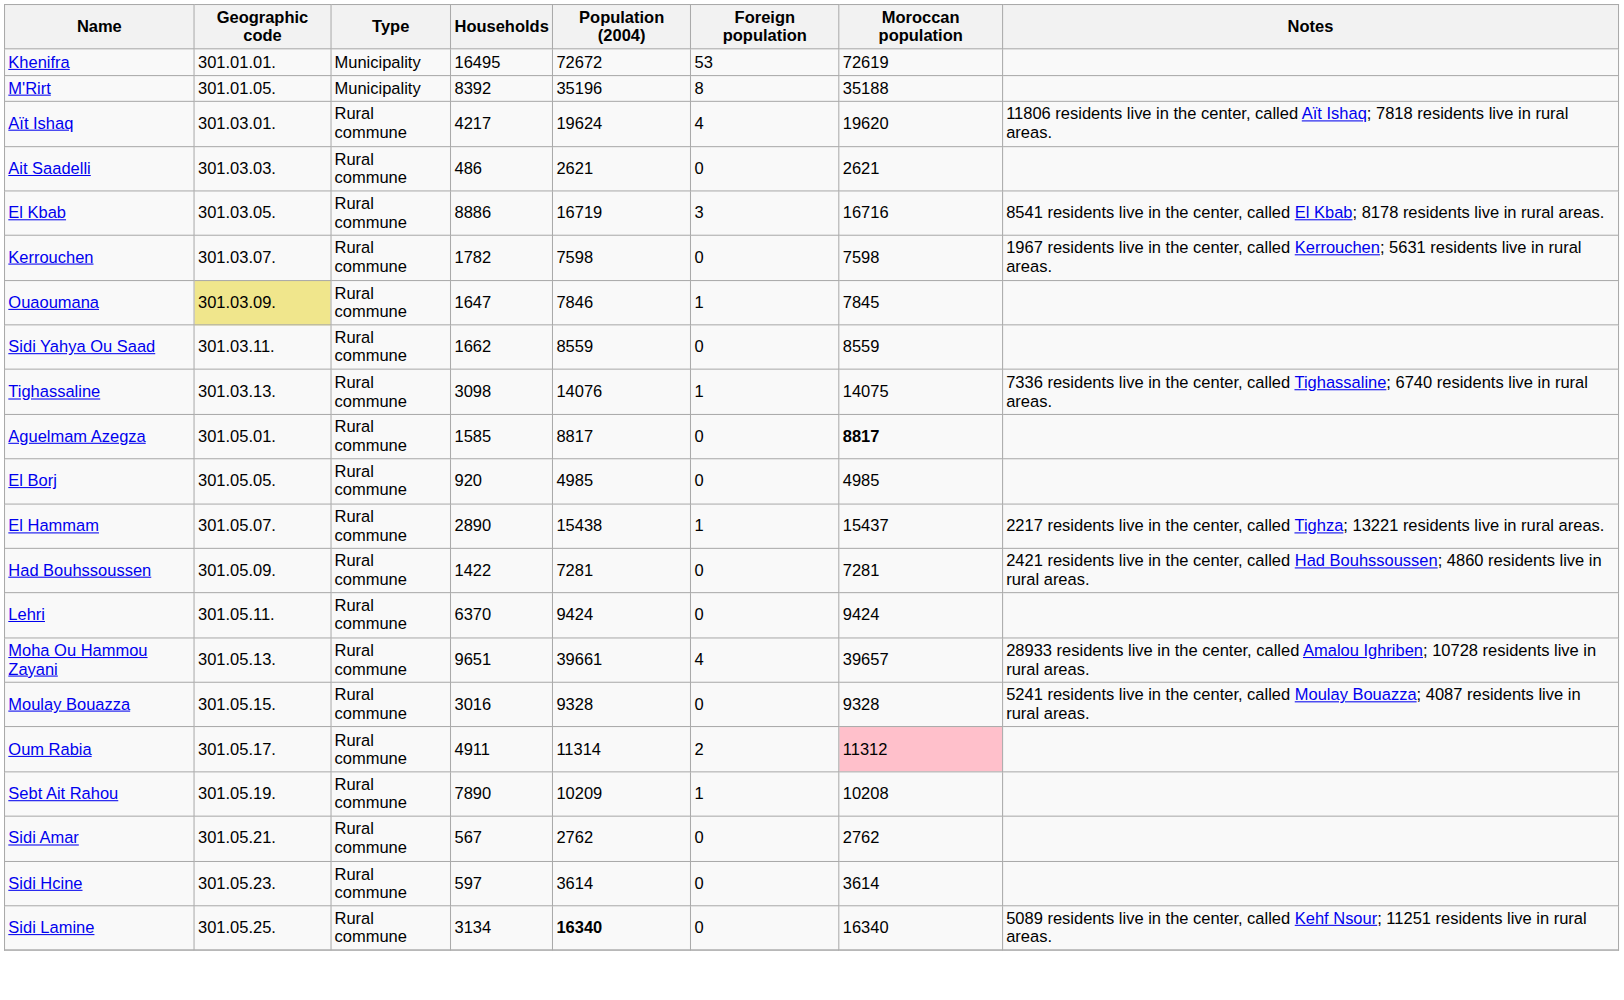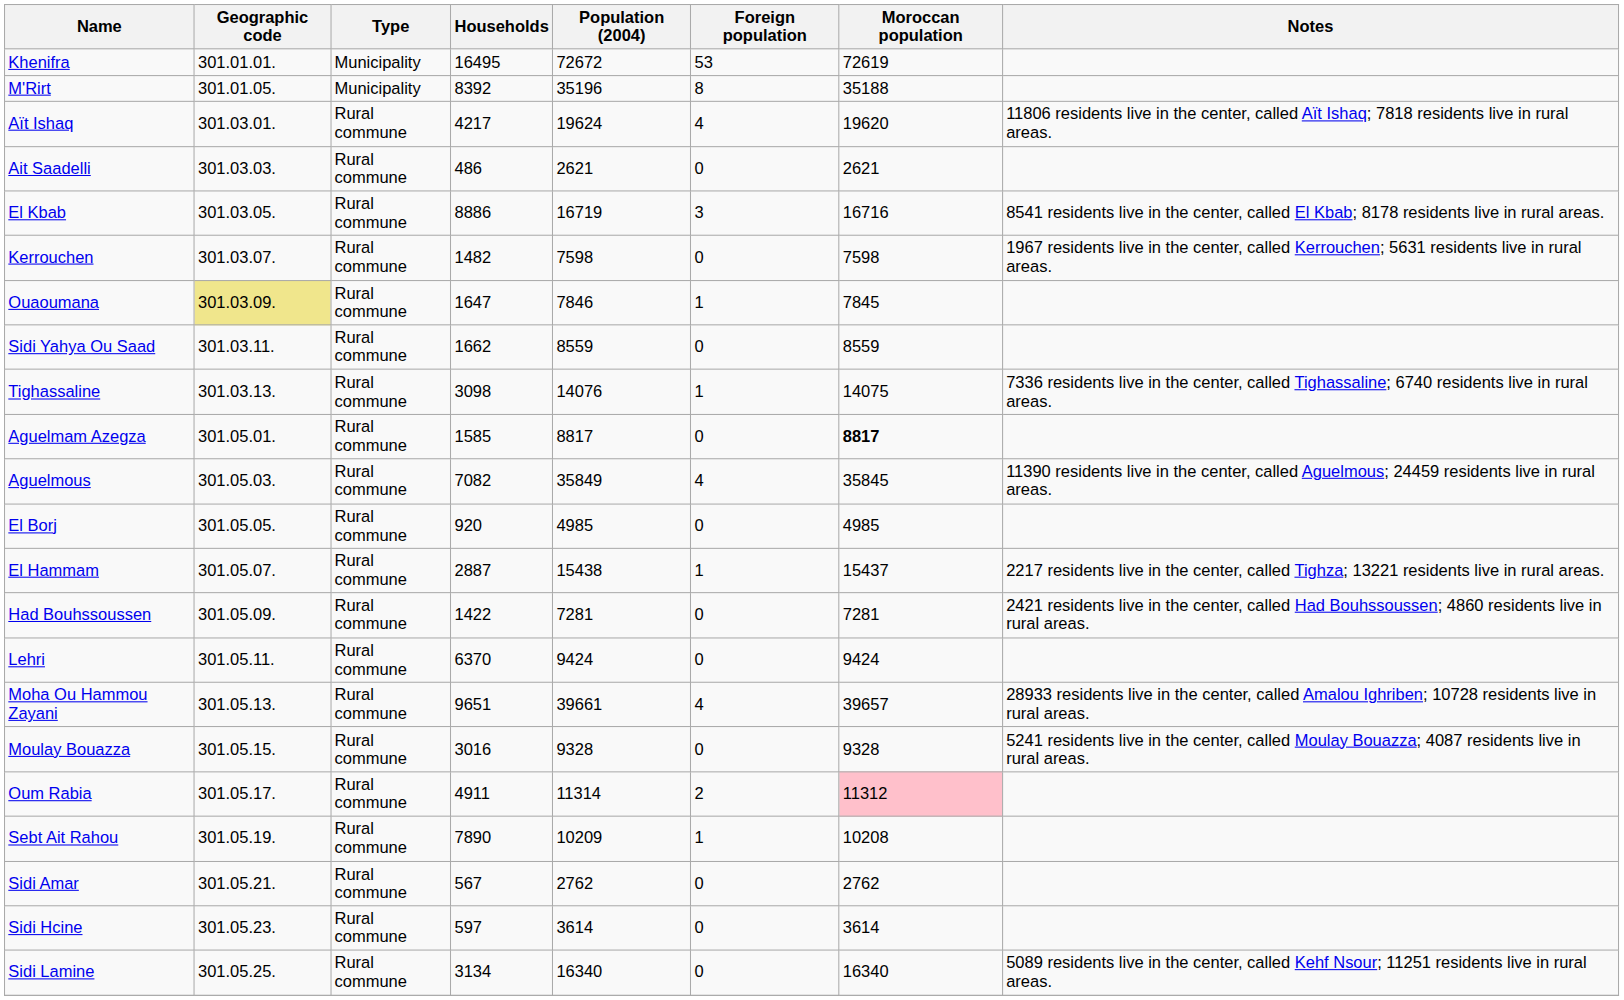Kerrouchen | Households: 1782 -> 1482
+ row: Aguelmous | 301.05.03. | Rural commune | 7082 | 35849 | 4 | 35845 | 11390 residents live in the center, called Aguelmous; 24459 residents live in rural areas.
El Hammam | Households: 2890 -> 2887
Sidi Lamine | Population (2004): bold -> normal
